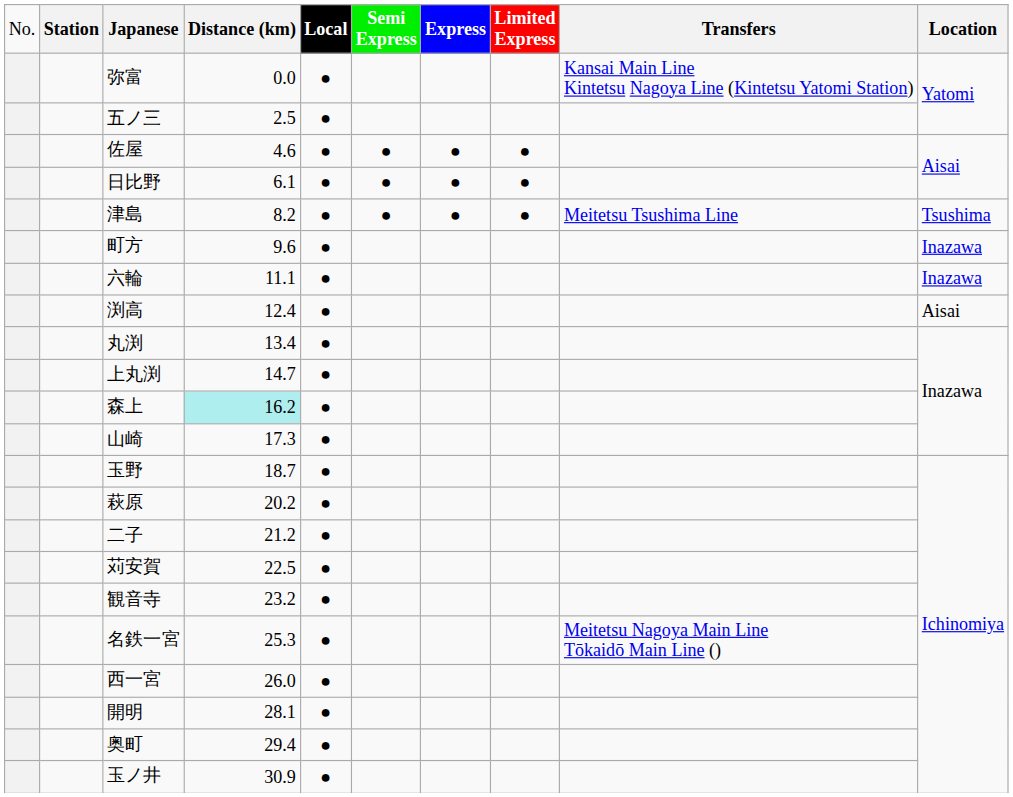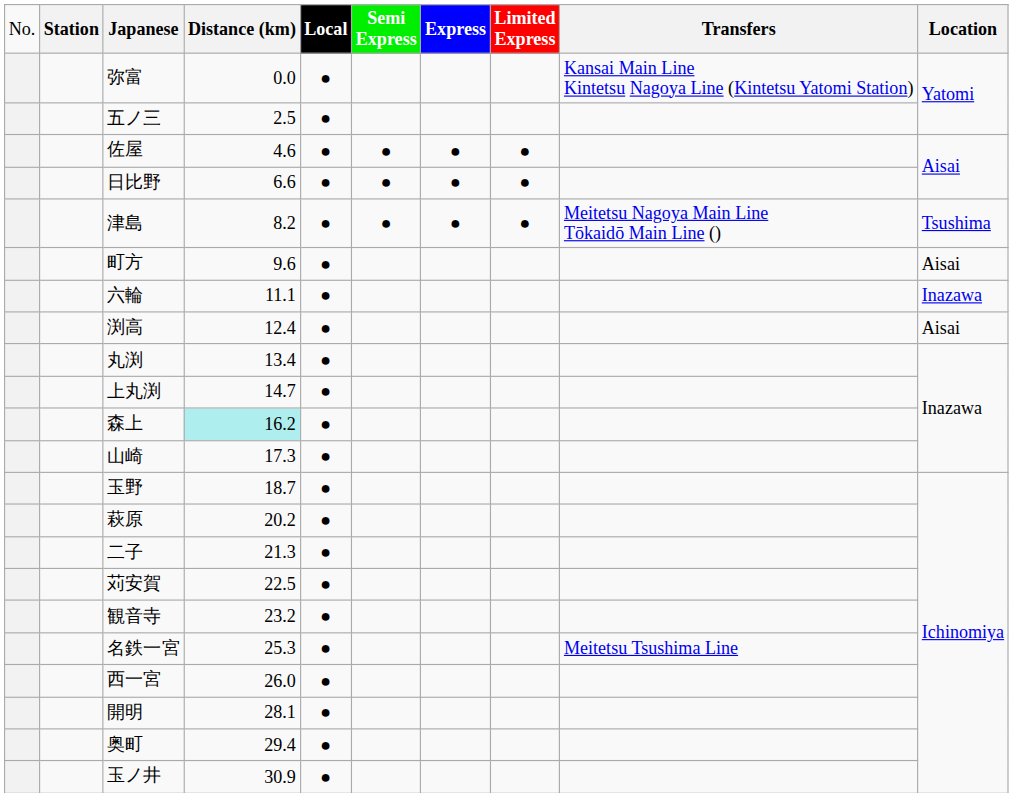日比野 | column 4: 6.1 -> 6.6
津島 | column 9: Meitetsu Tsushima Line -> Meitetsu Nagoya Main Line Tōkaidō Main Line ()
町方 | column 10: Inazawa -> Aisai
二子 | column 4: 21.2 -> 21.3
名鉄一宮 | column 9: Meitetsu Nagoya Main Line Tōkaidō Main Line () -> Meitetsu Tsushima Line
